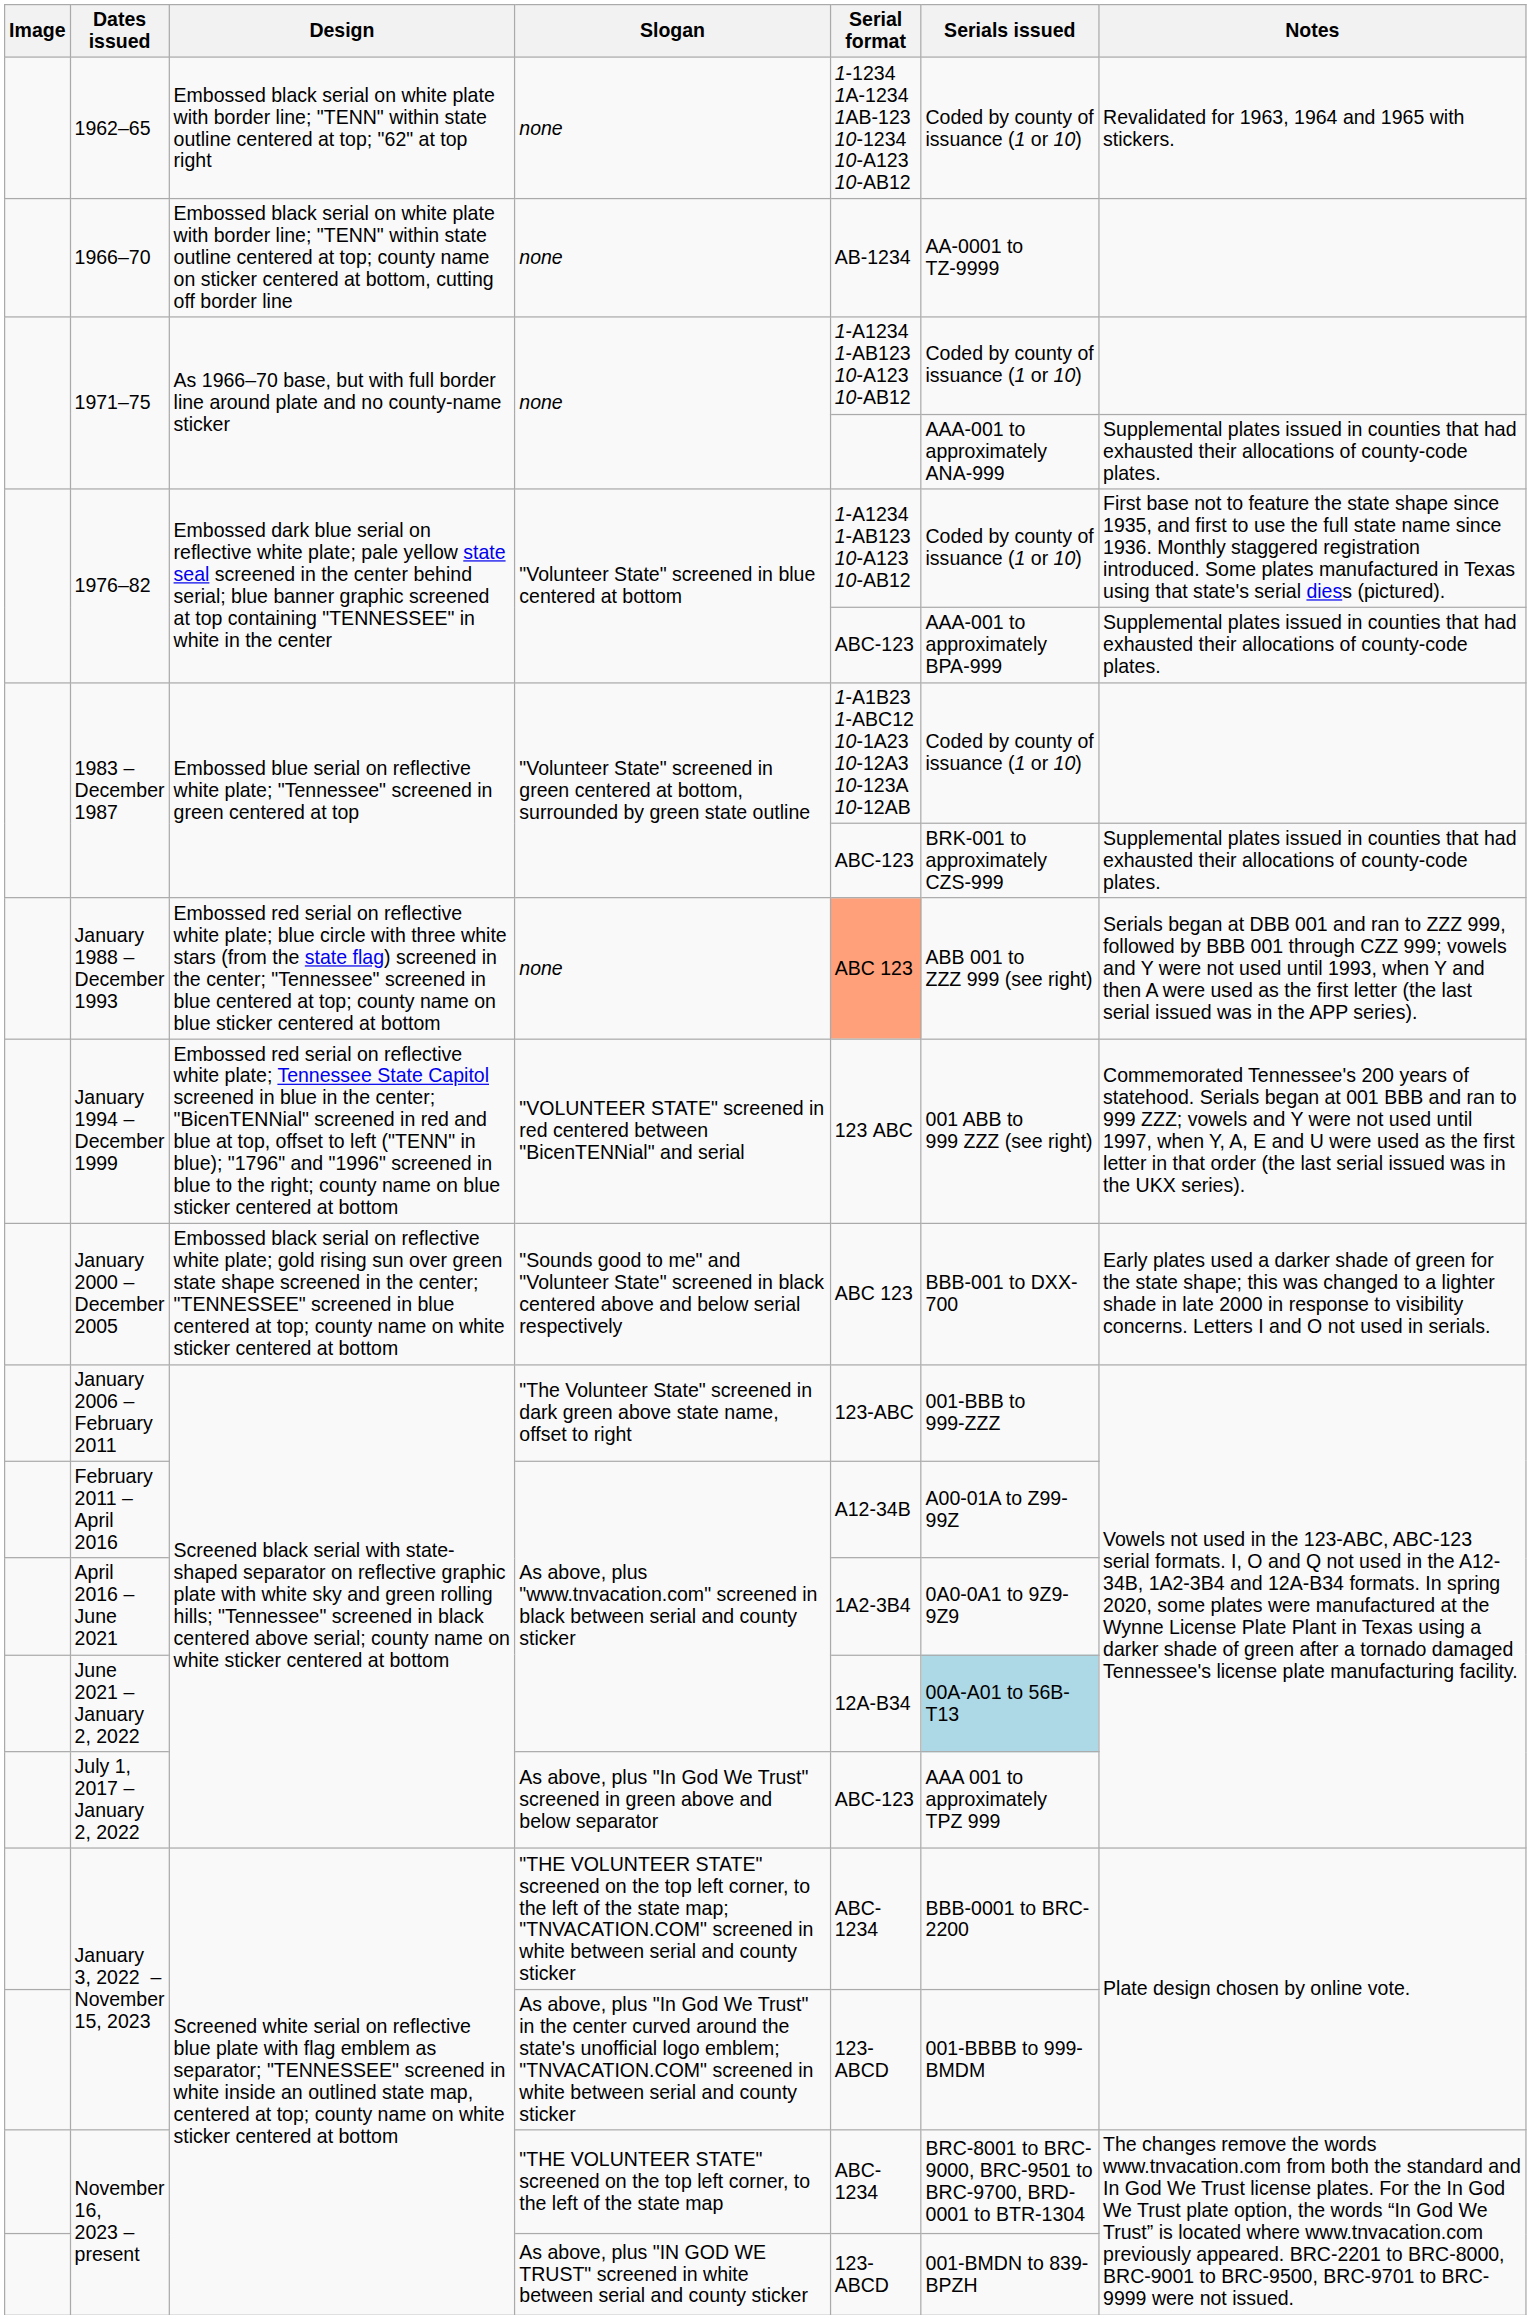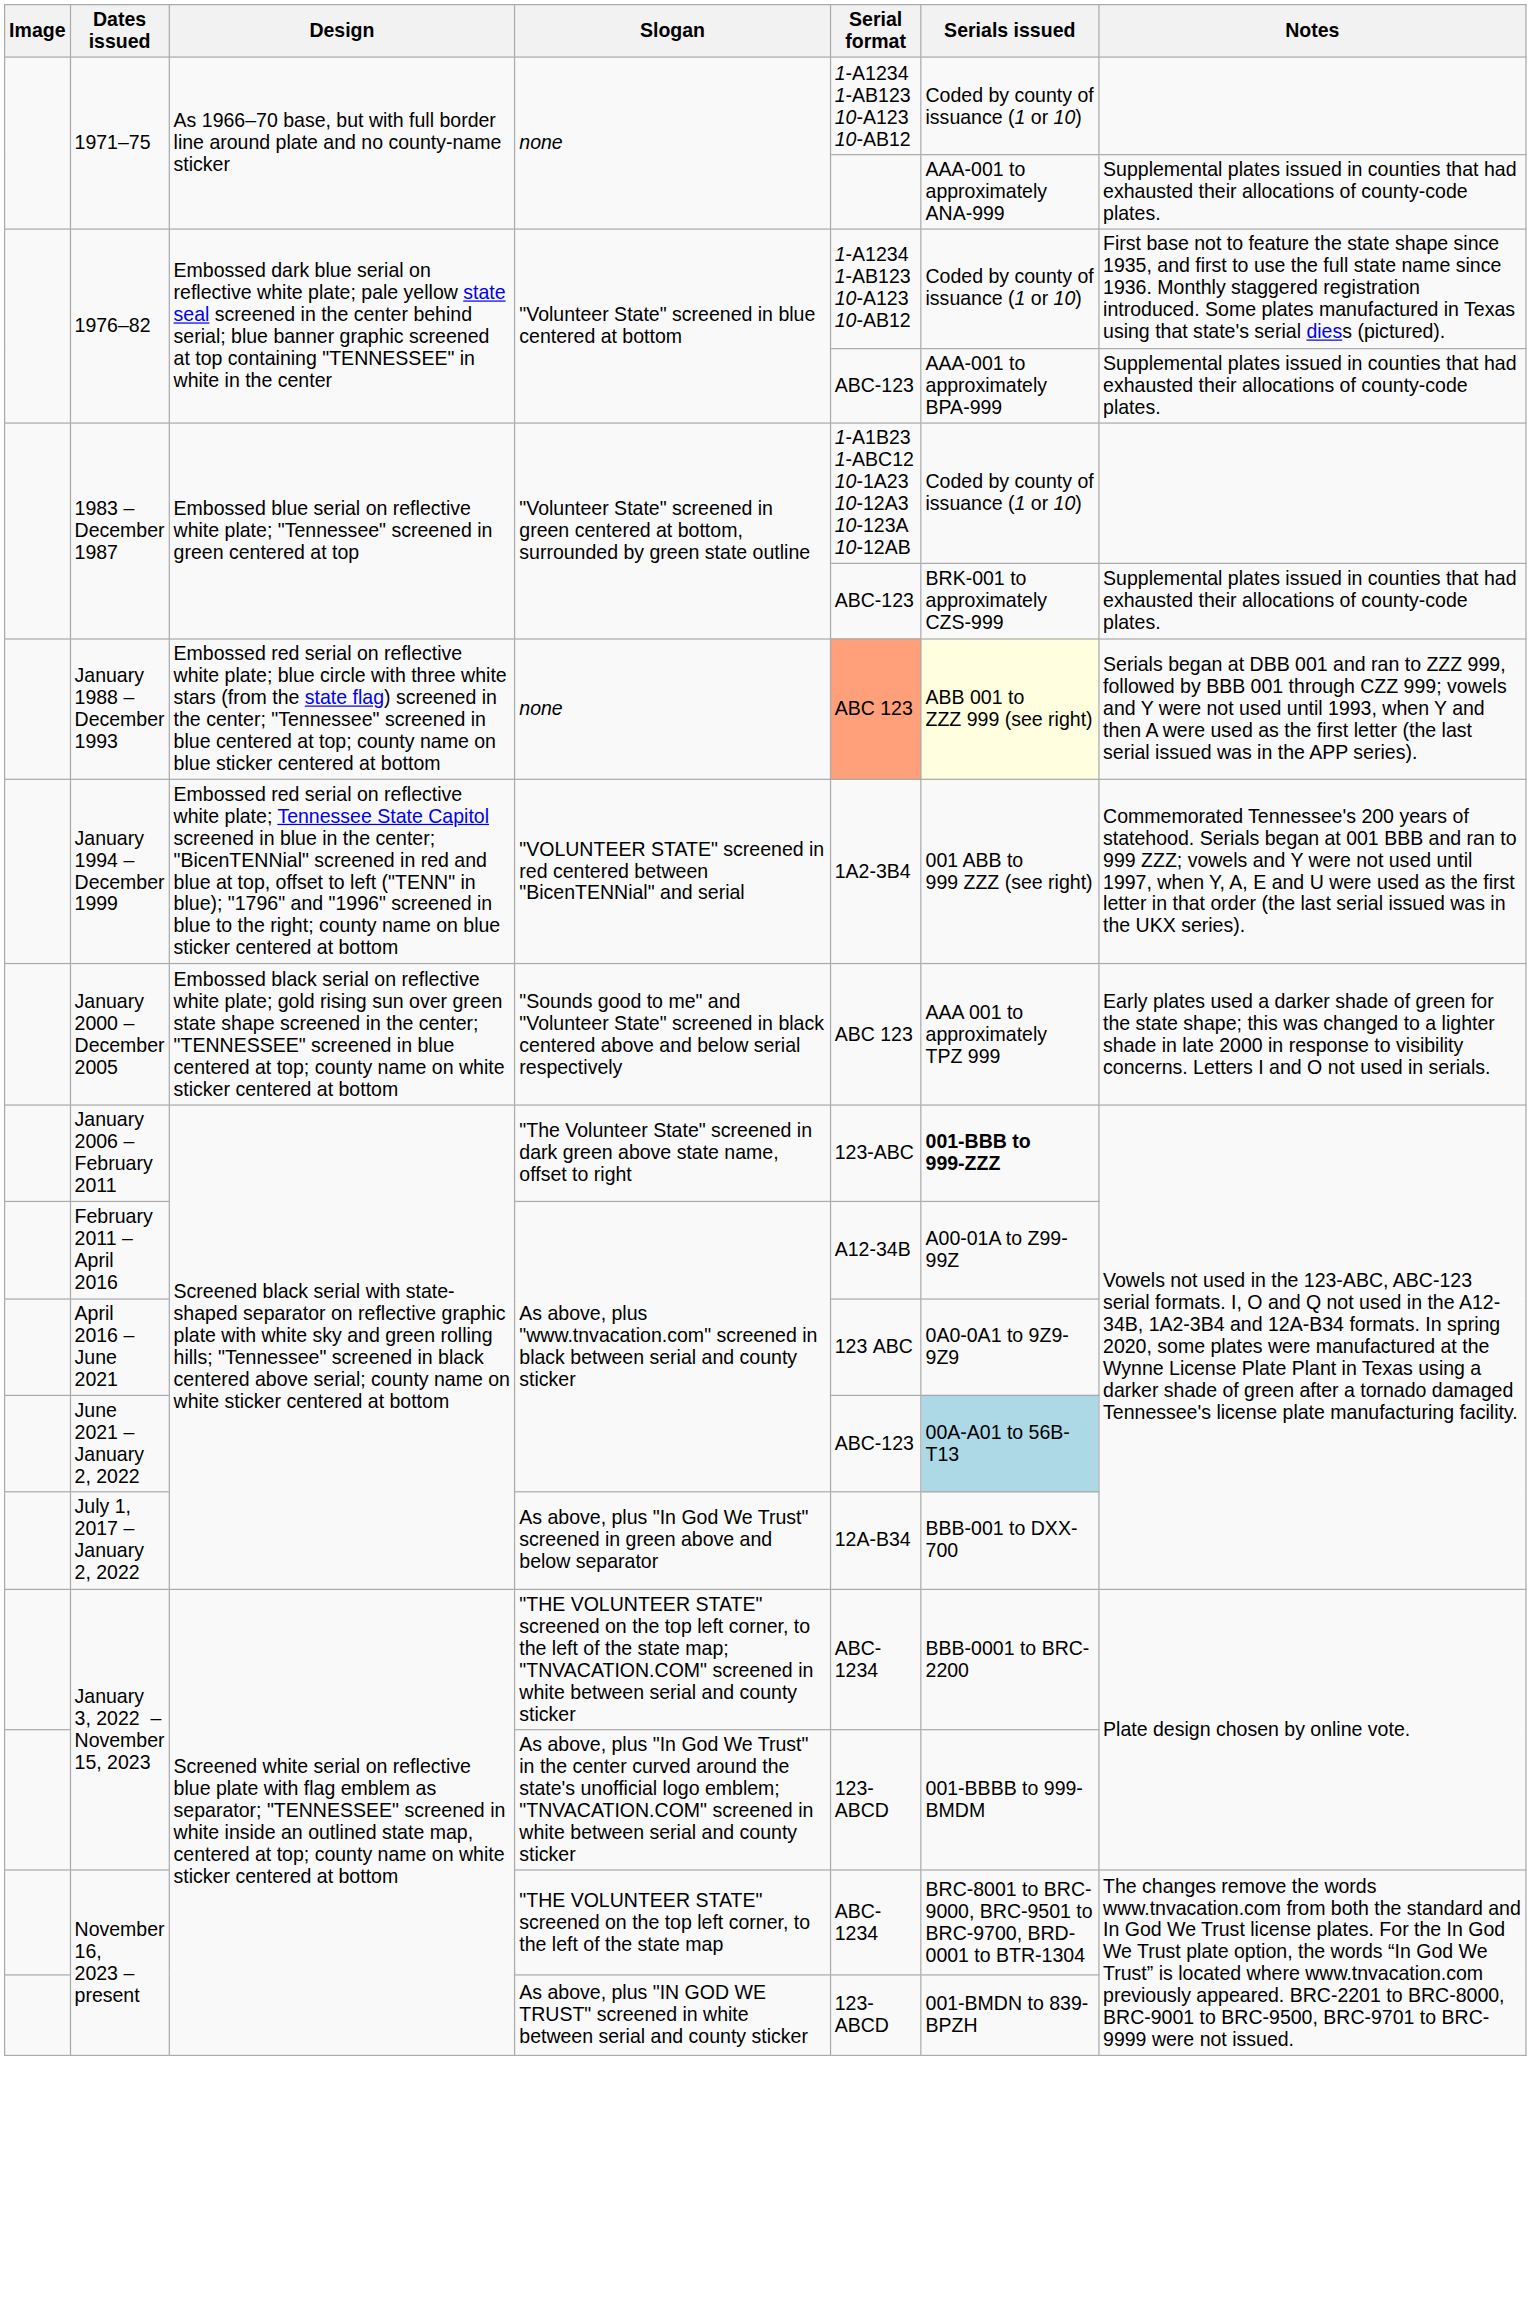- row: 1962–65 | Embossed black serial on white plate with border line; "TENN" within state outline centered at top; "62" at top right | none | 1-1234 1A-1234 1AB-123 10-1234 10-A123 10-AB12 | Coded by county of issuance (1 or 10) | Revalidated for 1963, 1964 and 1965 with stickers.
- row: 1966–70 | Embossed black serial on white plate with border line; "TENN" within state outline centered at top; county name on sticker centered at bottom, cutting off border line | none | AB-1234 | AA-0001 to TZ-9999
January 1988 – December 1993 | Serials issued: no background -> lightyellow background
January 1994 – December 1999 | Serial format: 123 ABC -> 1A2-3B4
January 2000 – December 2005 | Serials issued: BBB-001 to DXX-700 -> AAA 001 to approximately TPZ 999
January 2006 – February 2011 | Serials issued: normal -> bold
April 2016 – June 2021 | Serial format: 1A2-3B4 -> 123 ABC
June 2021 – January 2, 2022 | Serial format: 12A-B34 -> ABC-123
July 1, 2017 – January 2, 2022 | Serial format: ABC-123 -> 12A-B34
July 1, 2017 – January 2, 2022 | Serials issued: AAA 001 to approximately TPZ 999 -> BBB-001 to DXX-700
